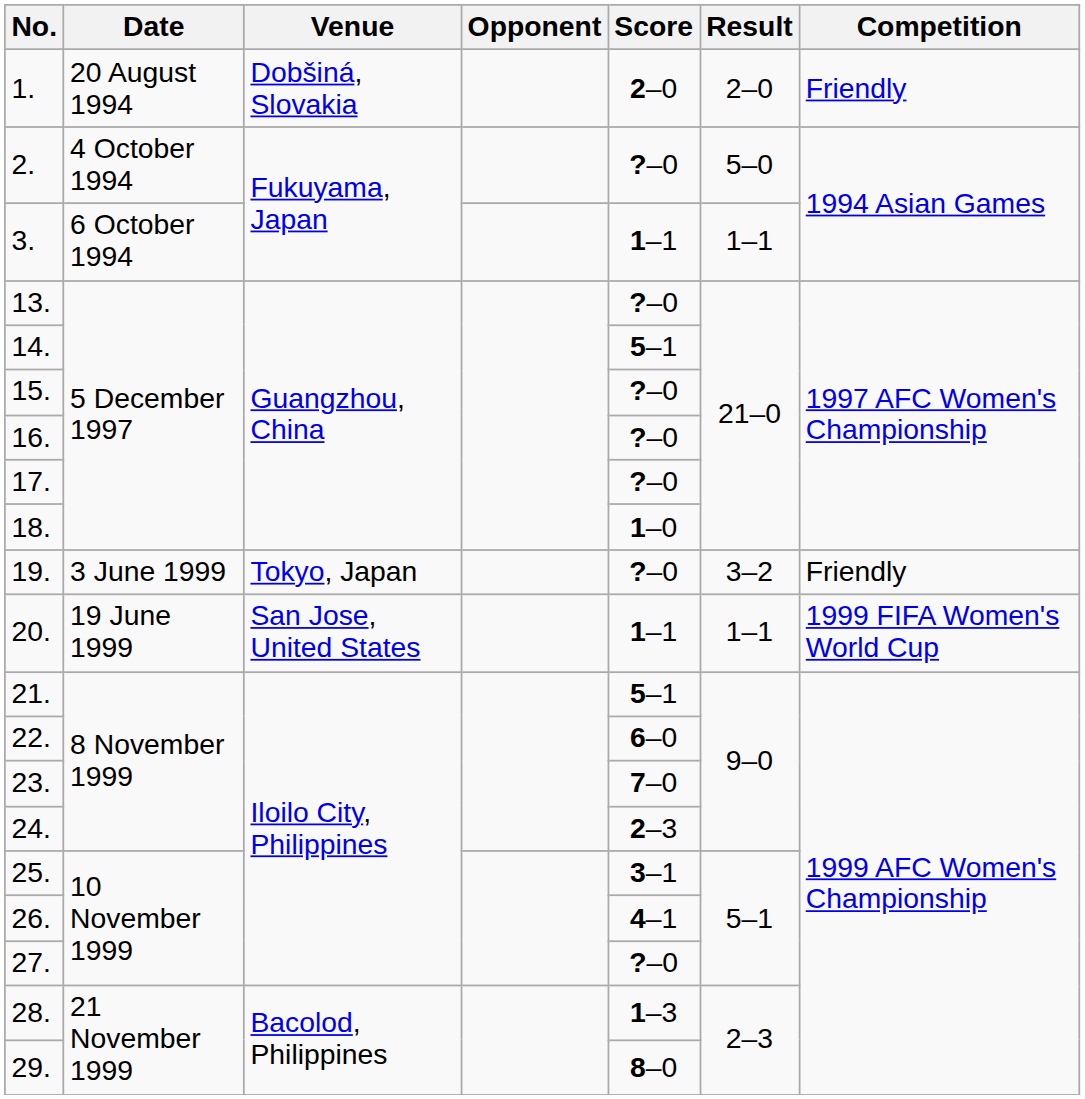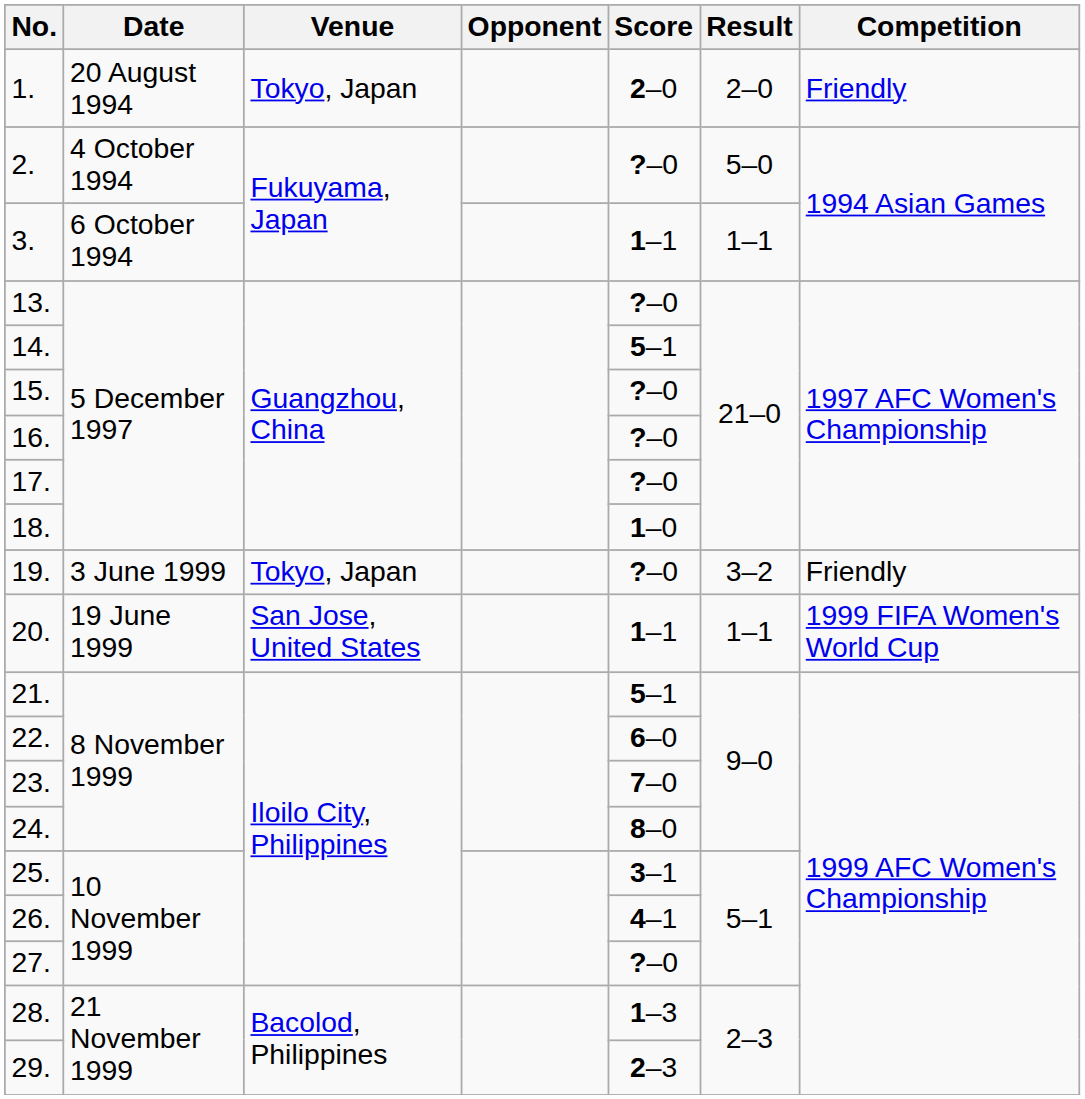1. | Venue: Dobšiná, Slovakia -> Tokyo, Japan
24. | Score: 2–3 -> 8–0
29. | Score: 8–0 -> 2–3
